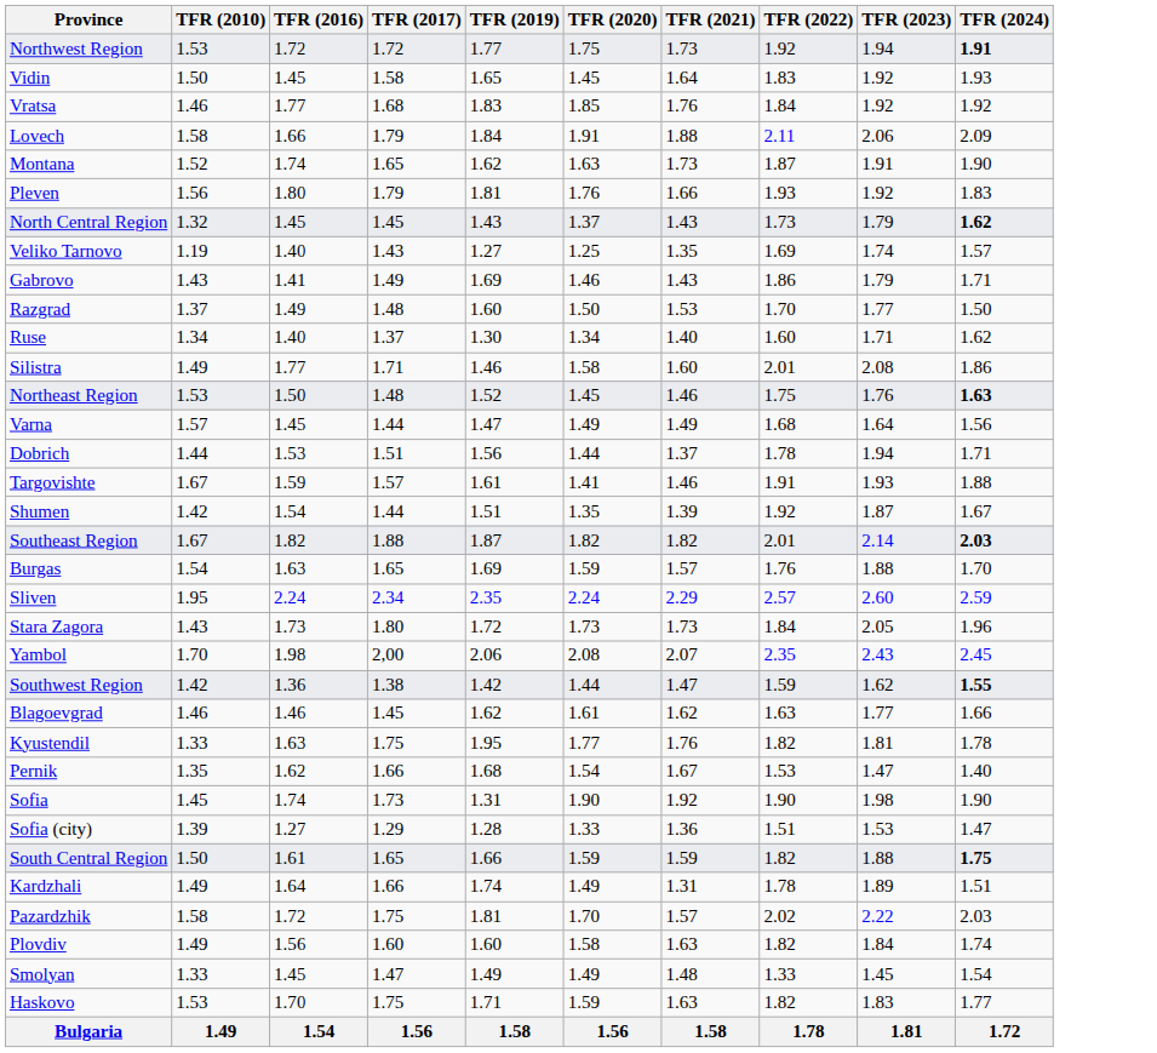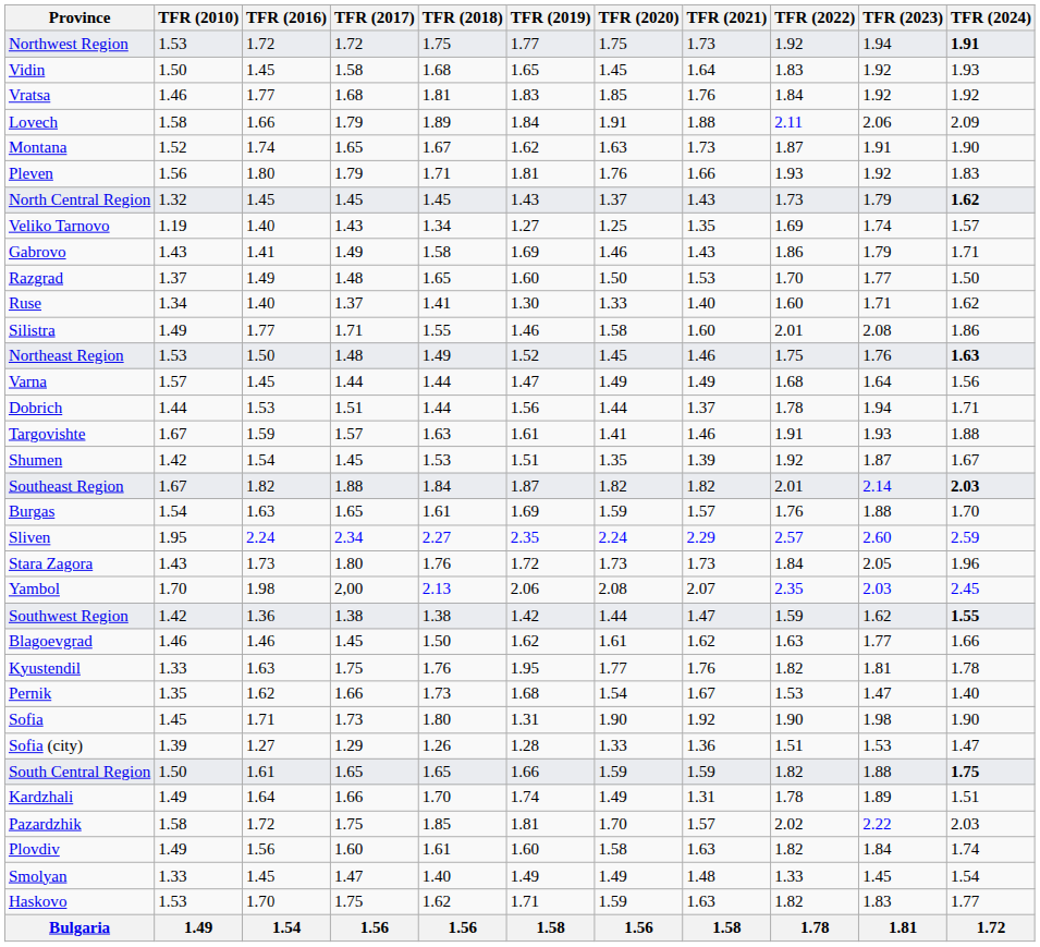+ column: TFR (2018) | 1.75 | 1.68 | 1.81 | 1.89 | 1.67 | 1.71 | 1.45 | 1.34 | 1.58 | 1.65 | 1.41 | 1.55 | 1.49 | 1.44 | 1.44 | 1.63 | 1.53 | 1.84 | 1.61 | 2.27 | 1.76 | 2.13 | 1.38 | 1.50 | 1.76 | 1.73 | 1.80 | 1.26 | 1.65 | 1.70 | 1.85 | 1.61 | 1.40 | 1.62 | 1.56
Ruse | TFR (2020): 1.34 -> 1.33
Shumen | TFR (2017): 1.44 -> 1.45
Yambol | TFR (2023): 2.43 -> 2.03
Sofia | TFR (2016): 1.74 -> 1.71
